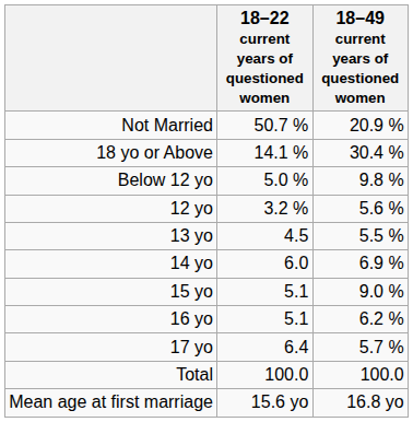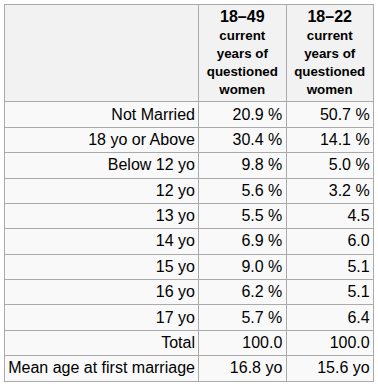columns swapped: 18–22 current years of questioned women <-> 18–49 current years of questioned women
